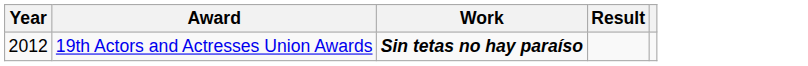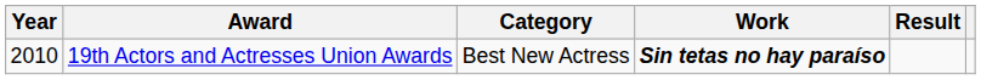+ column: Category | Best New Actress
19th Actors and Actresses Union Awards | Year: 2012 -> 2010
